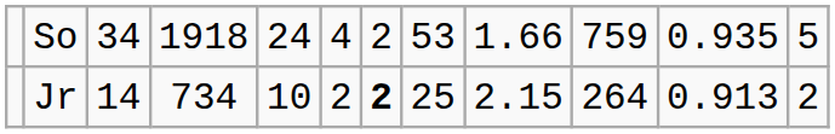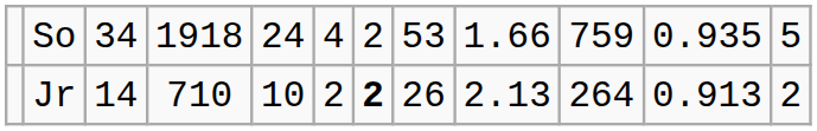Jr | column 4: 734 -> 710
Jr | column 8: 25 -> 26
Jr | column 9: 2.15 -> 2.13
